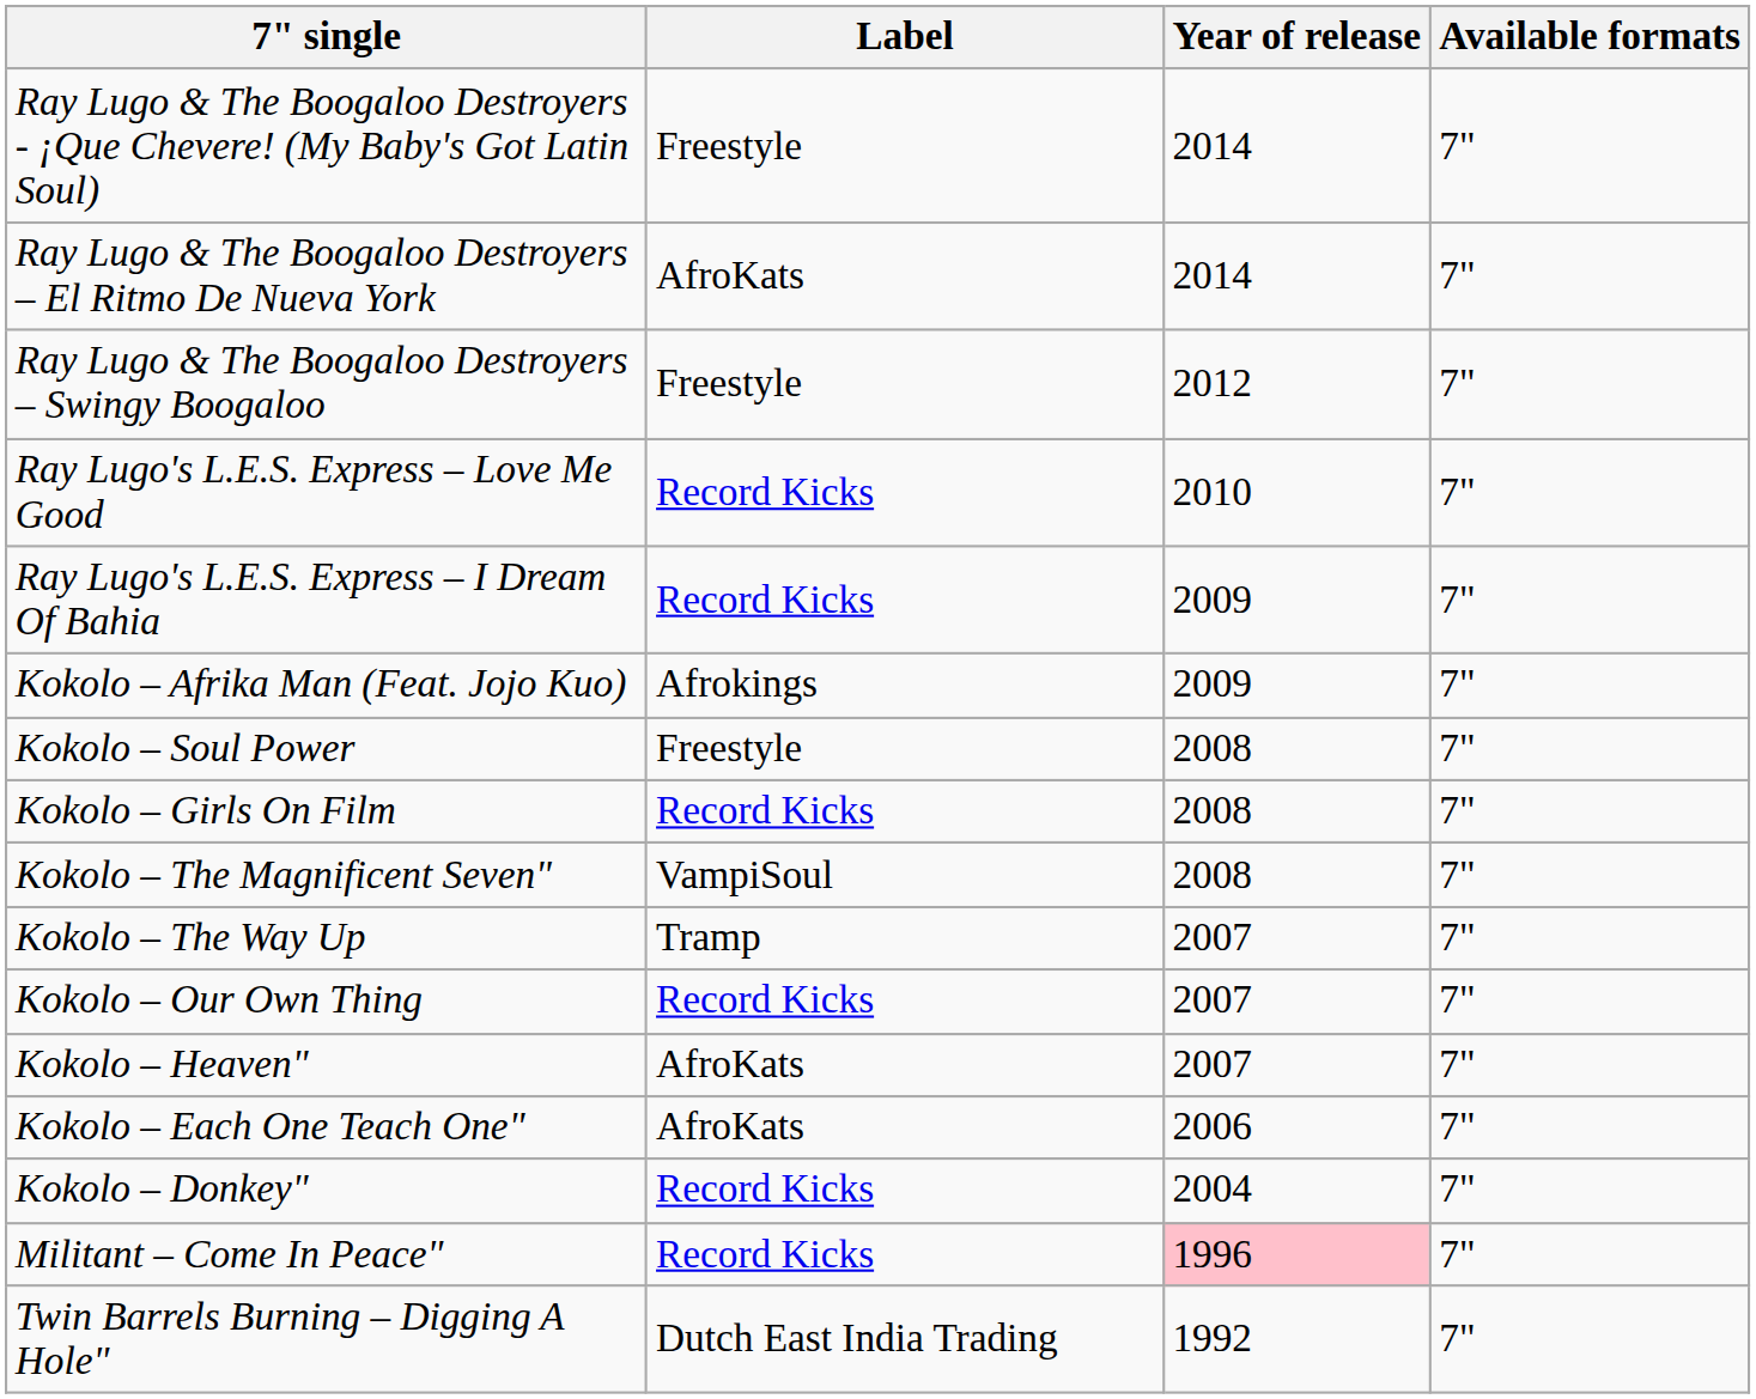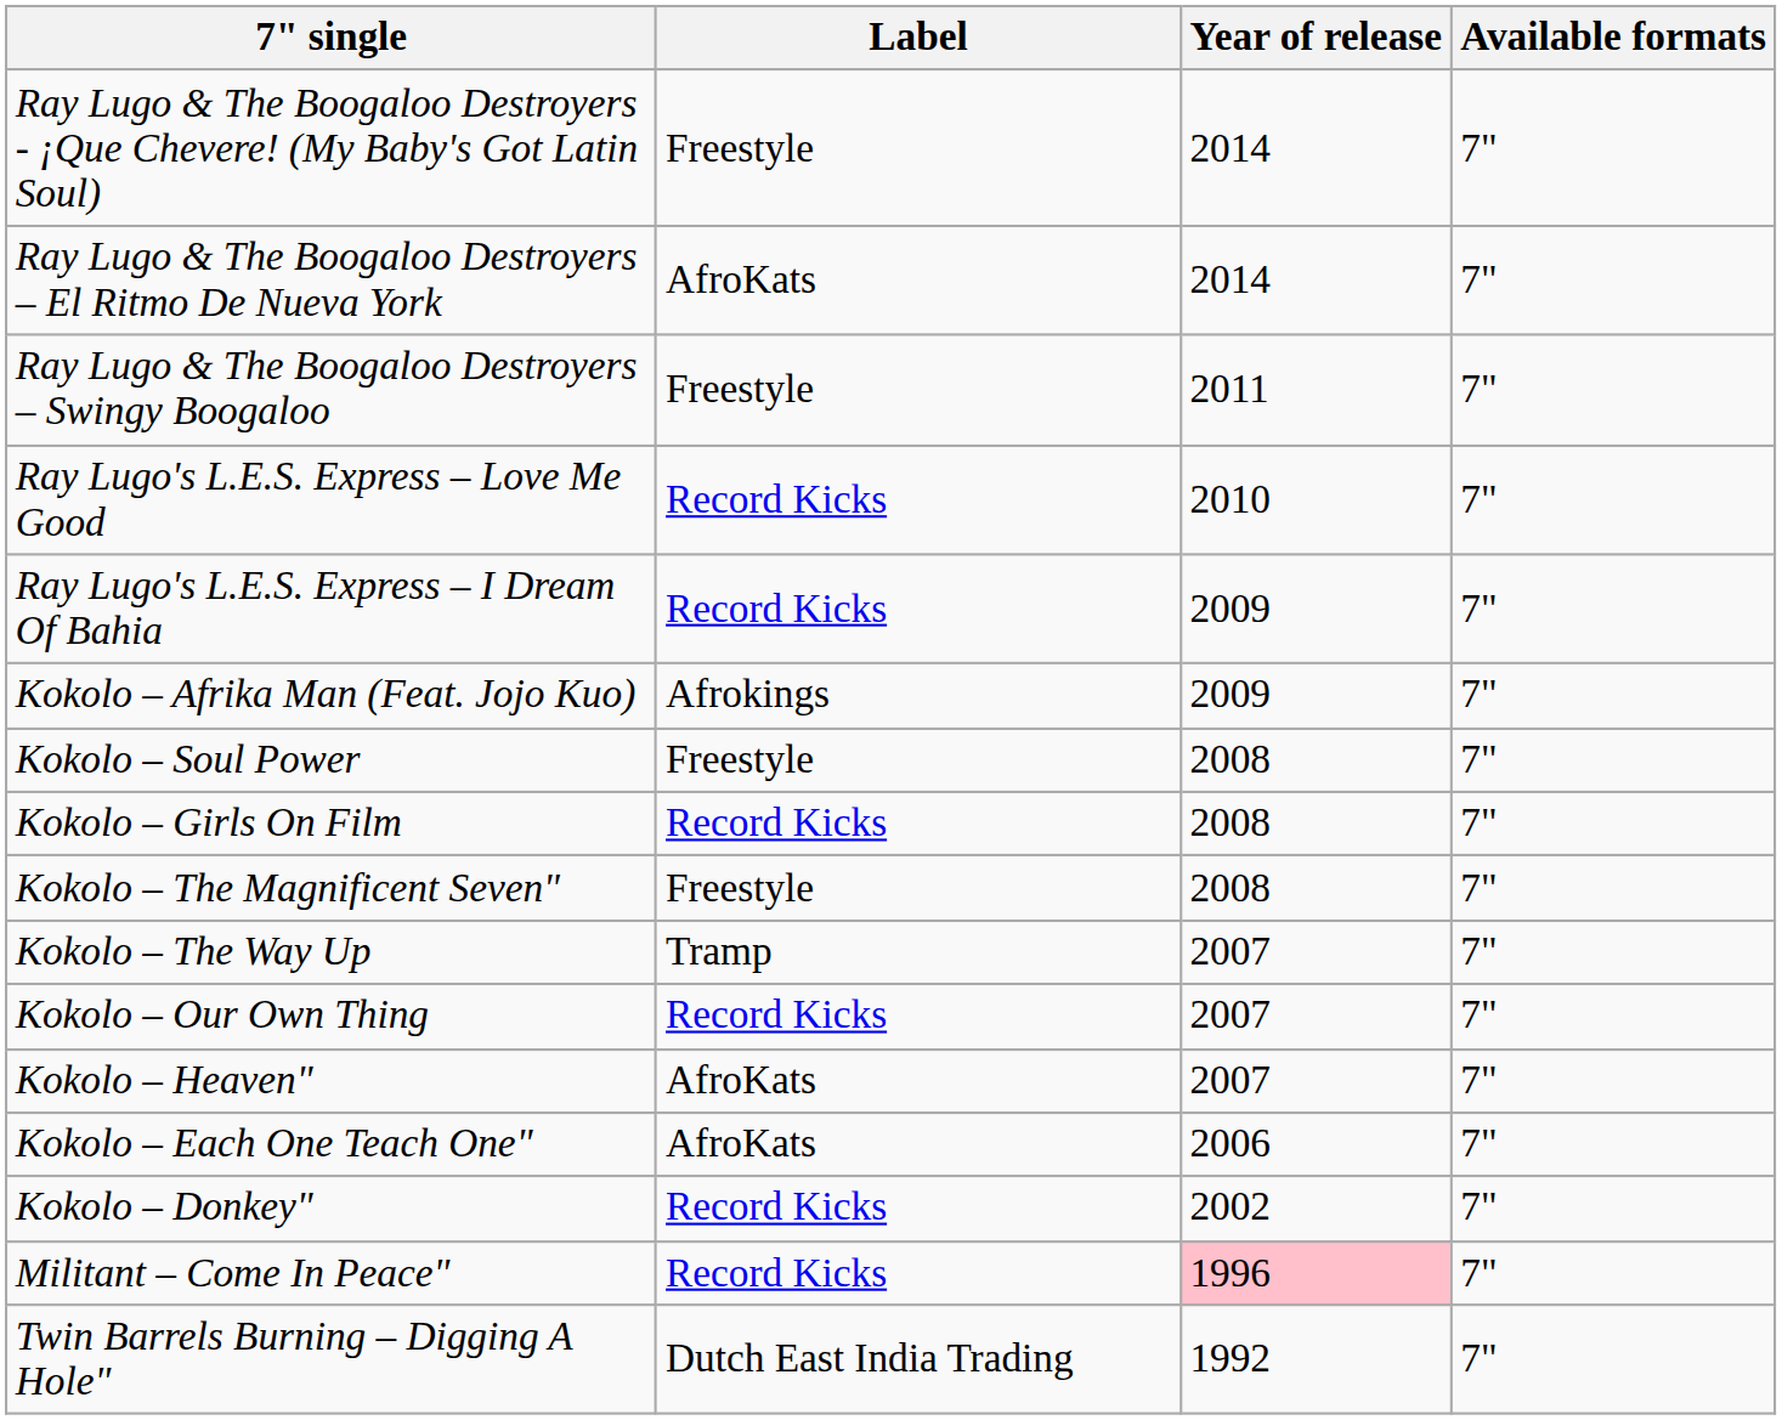Ray Lugo & The Boogaloo Destroyers – Swingy Boogaloo | Year of release: 2012 -> 2011
Kokolo – The Magnificent Seven" | Label: VampiSoul -> Freestyle
Kokolo – Donkey" | Year of release: 2004 -> 2002
